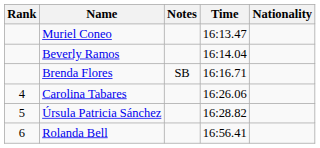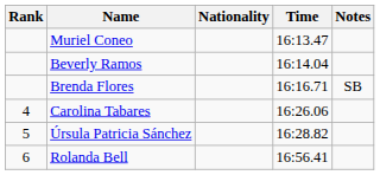columns swapped: Nationality <-> Notes
